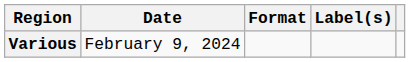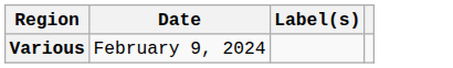- column: Format
